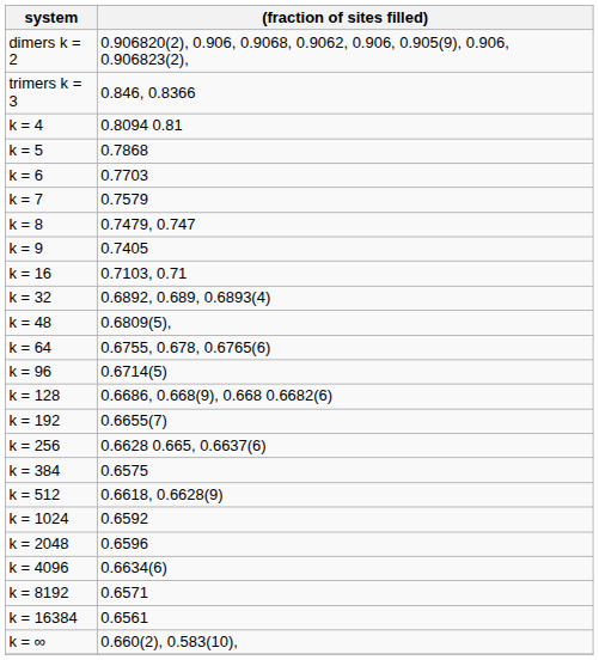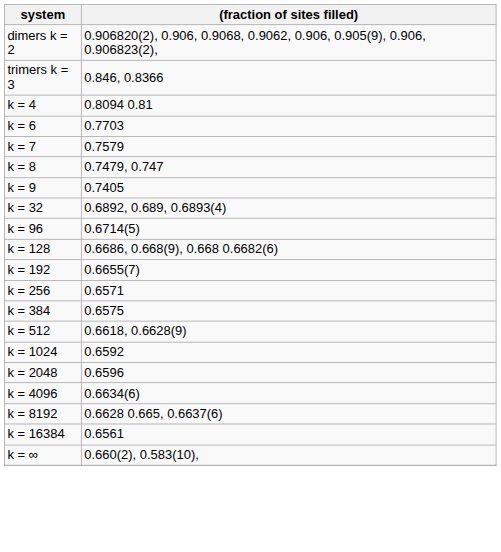- row: k = 5 | 0.7868
- row: k = 16 | 0.7103, 0.71
- row: k = 48 | 0.6809(5),
- row: k = 64 | 0.6755, 0.678, 0.6765(6)
k = 256 | (fraction of sites filled): 0.6628 0.665, 0.6637(6) -> 0.6571
k = 8192 | (fraction of sites filled): 0.6571 -> 0.6628 0.665, 0.6637(6)
